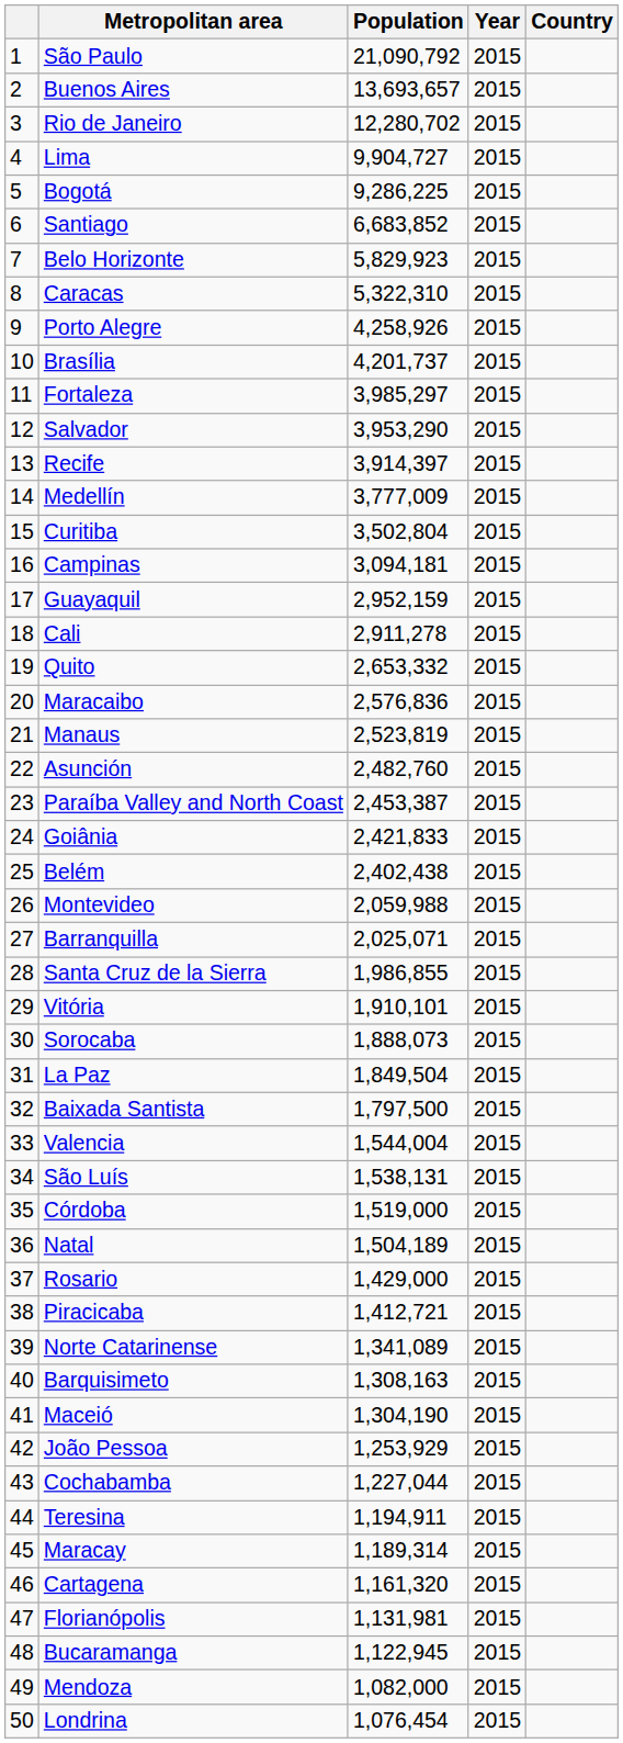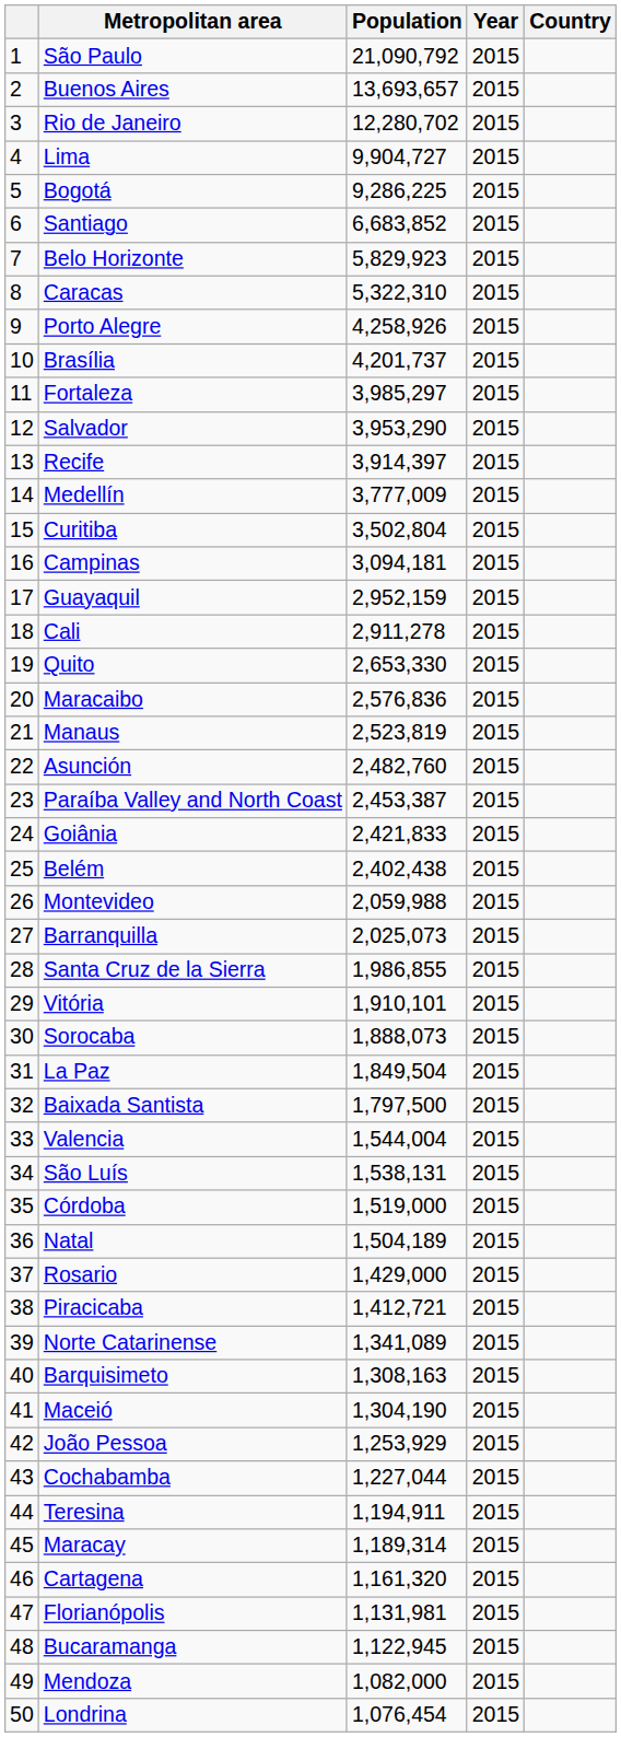Quito | Population: 2,653,332 -> 2,653,330
Barranquilla | Population: 2,025,071 -> 2,025,073
